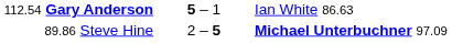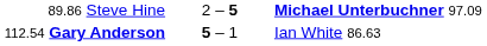rows swapped: 89.86 Steve Hine <-> 112.54 Gary Anderson
